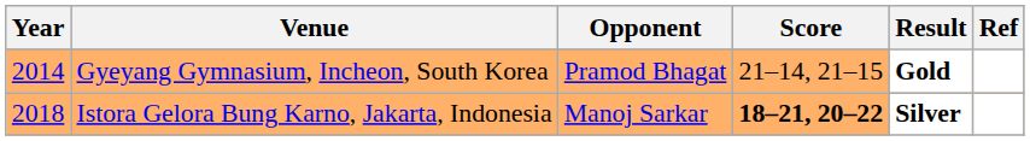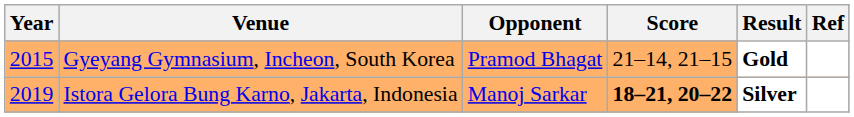Gyeyang Gymnasium, Incheon, South Korea | Year: 2014 -> 2015
Istora Gelora Bung Karno, Jakarta, Indonesia | Year: 2018 -> 2019
